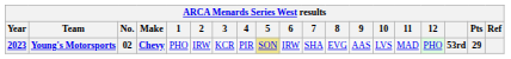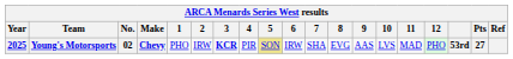Young's Motorsports | Year: 2023 -> 2025
Young's Motorsports | 3: normal -> bold
Young's Motorsports | Pts: 29 -> 27
